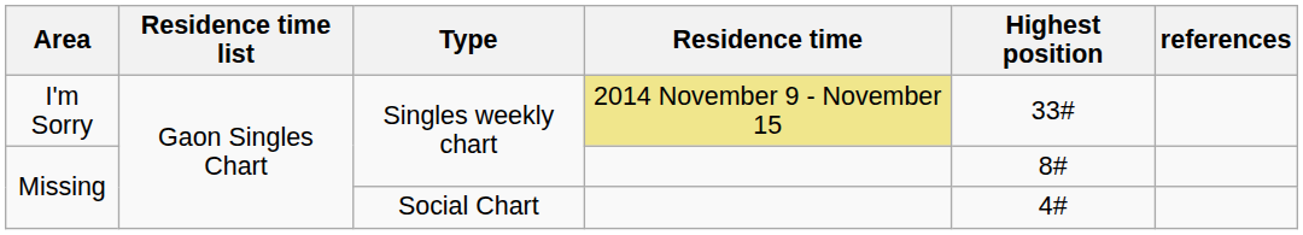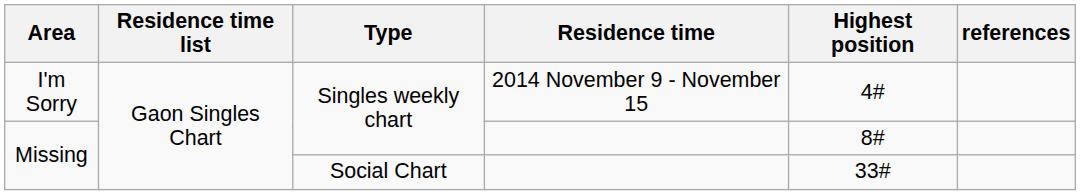I'm Sorry | Residence time: khaki background -> no background
I'm Sorry | Highest position: 33# -> 4#
Missing / Social Chart | Highest position: 4# -> 33#
